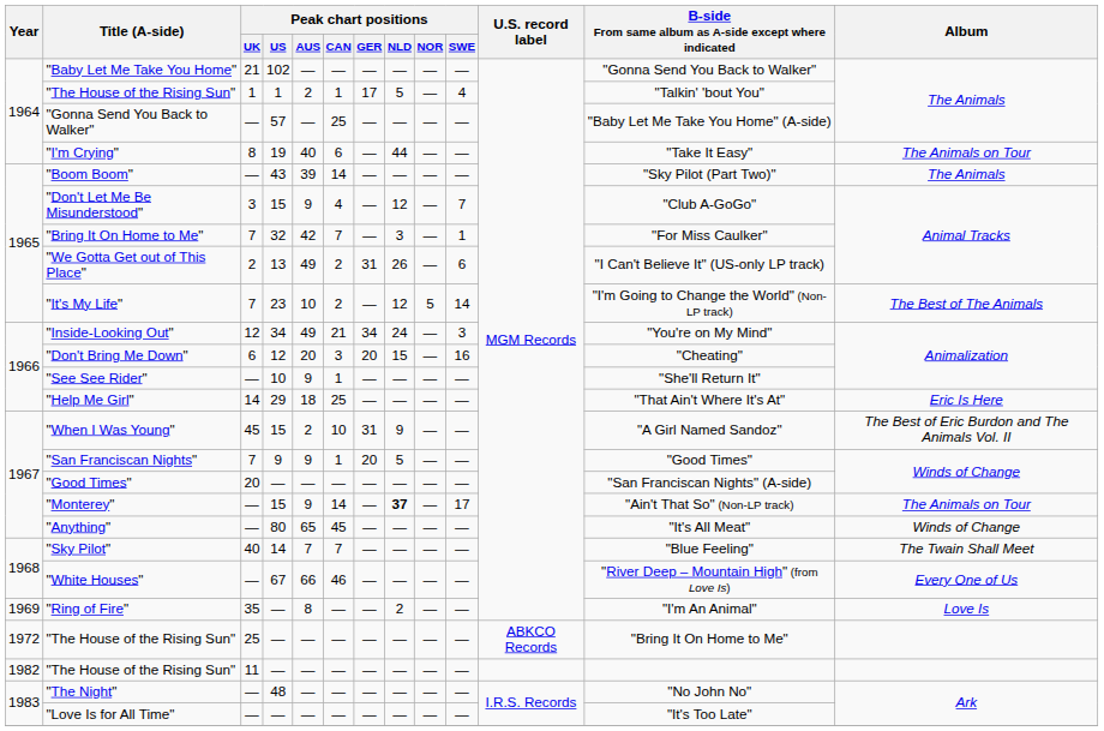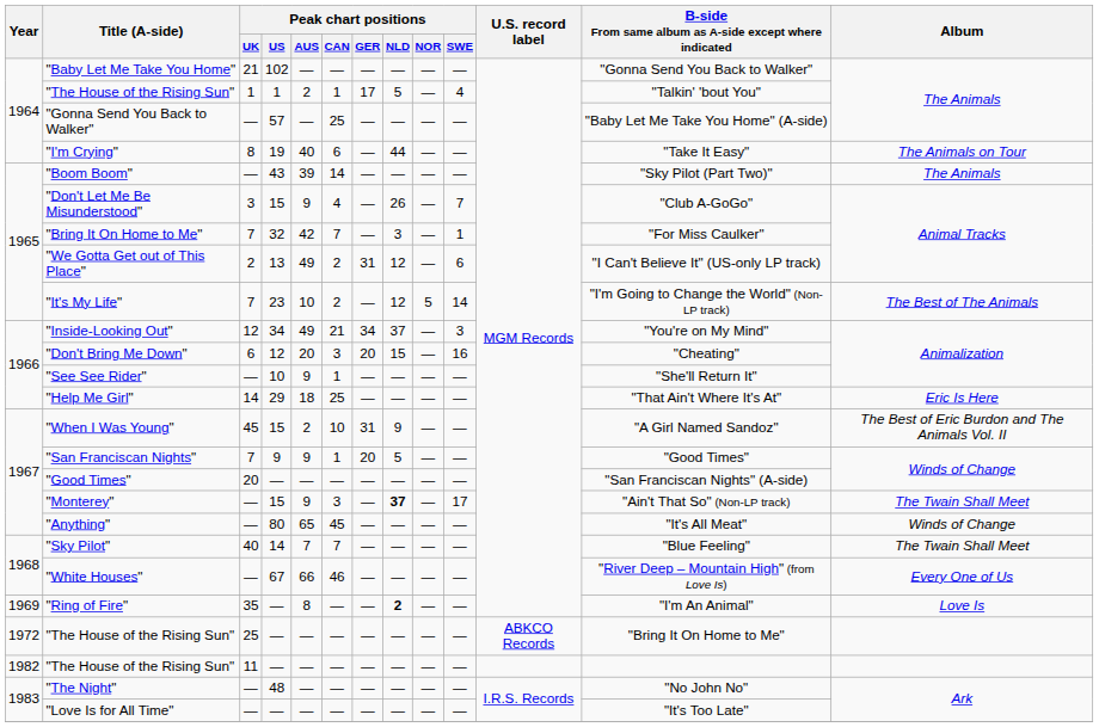"Don't Let Me Be Misunderstood" | Peak chart positions / NLD: 12 -> 26
"We Gotta Get out of This Place" | Peak chart positions / NLD: 26 -> 12
"Inside-Looking Out" | Peak chart positions / NLD: 24 -> 37
"Monterey" | Peak chart positions / CAN: 14 -> 3
"Monterey" | Album: The Animals on Tour -> The Twain Shall Meet
"Ring of Fire" | Peak chart positions / NLD: normal -> bold
